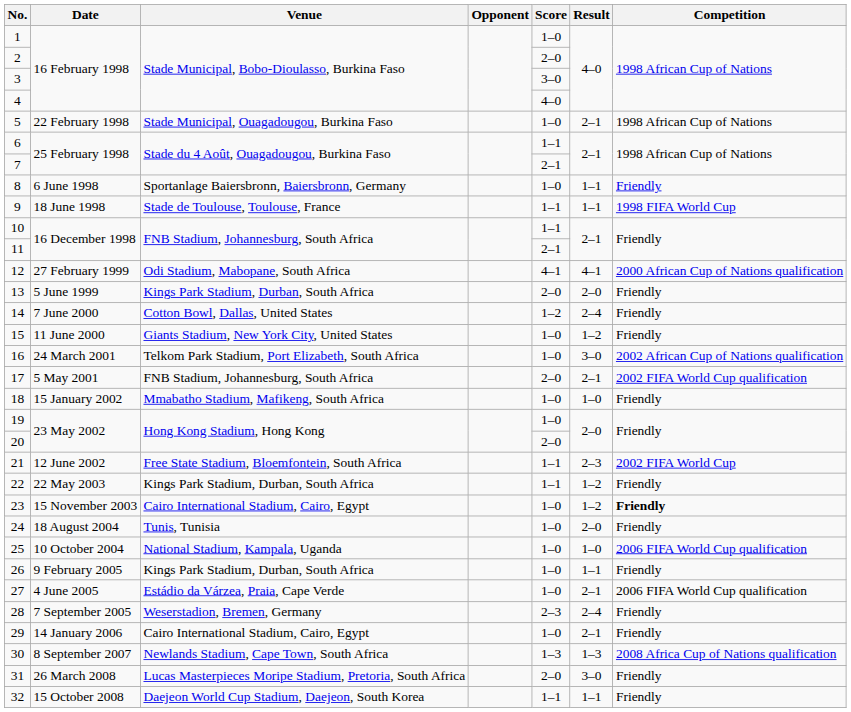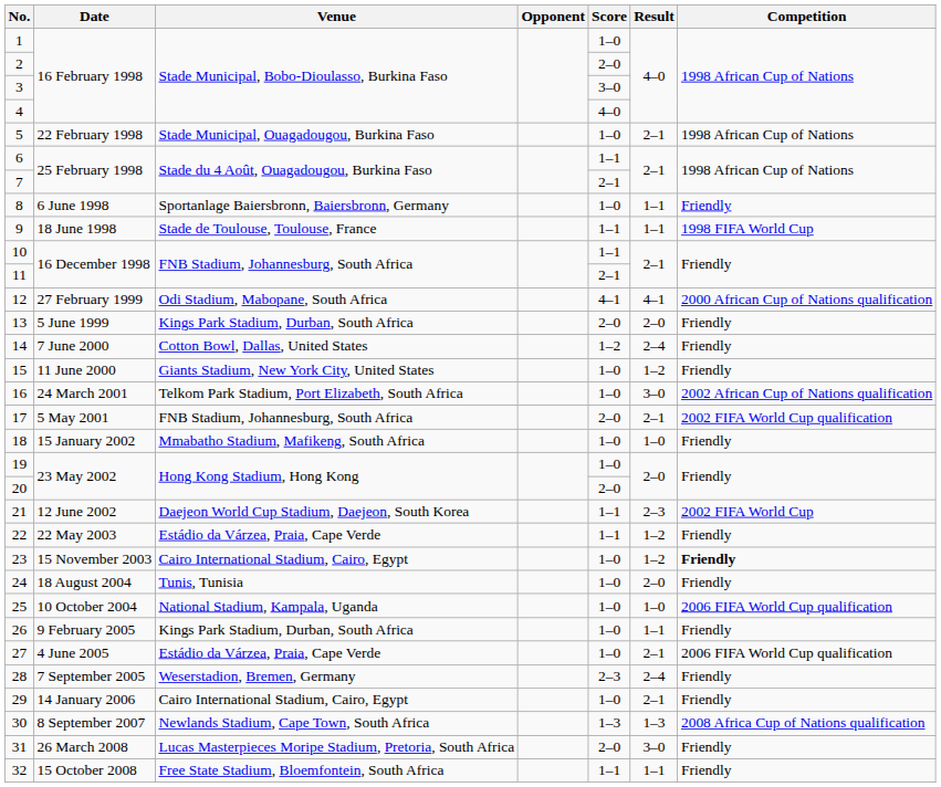21 | Venue: Free State Stadium, Bloemfontein, South Africa -> Daejeon World Cup Stadium, Daejeon, South Korea
22 | Venue: Kings Park Stadium, Durban, South Africa -> Estádio da Várzea, Praia, Cape Verde
32 | Venue: Daejeon World Cup Stadium, Daejeon, South Korea -> Free State Stadium, Bloemfontein, South Africa
